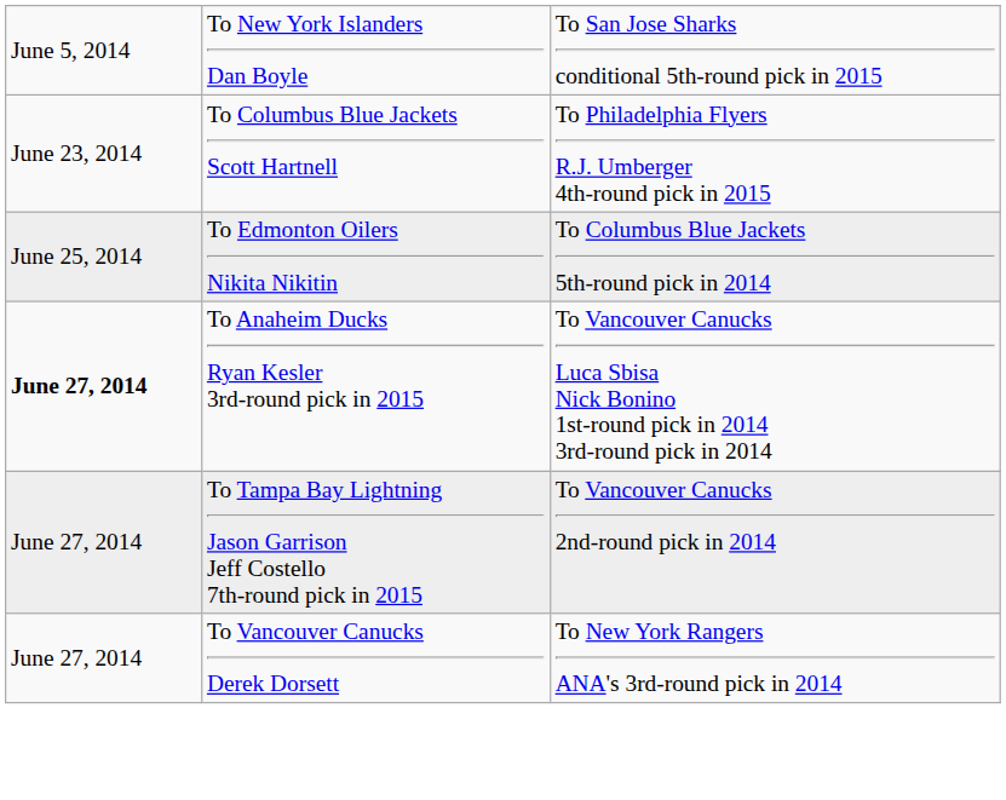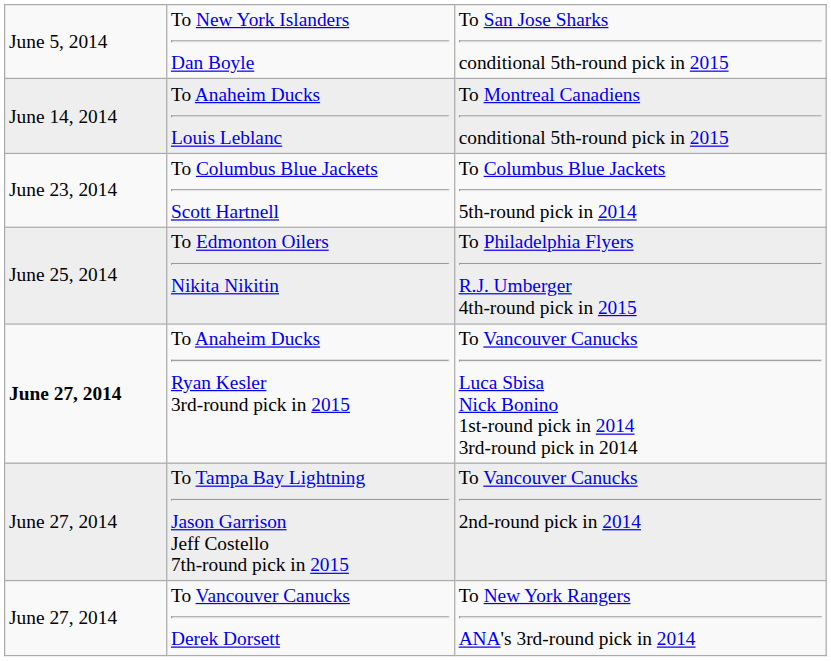+ row: June 14, 2014 | To Anaheim Ducks Louis Leblanc | To Montreal Canadiens conditional 5th-round pick in 2015
To Columbus Blue Jackets Scott Hartnell | column 3: To Philadelphia Flyers R.J. Umberger 4th-round pick in 2015 -> To Columbus Blue Jackets 5th-round pick in 2014
To Edmonton Oilers Nikita Nikitin | column 3: To Columbus Blue Jackets 5th-round pick in 2014 -> To Philadelphia Flyers R.J. Umberger 4th-round pick in 2015
